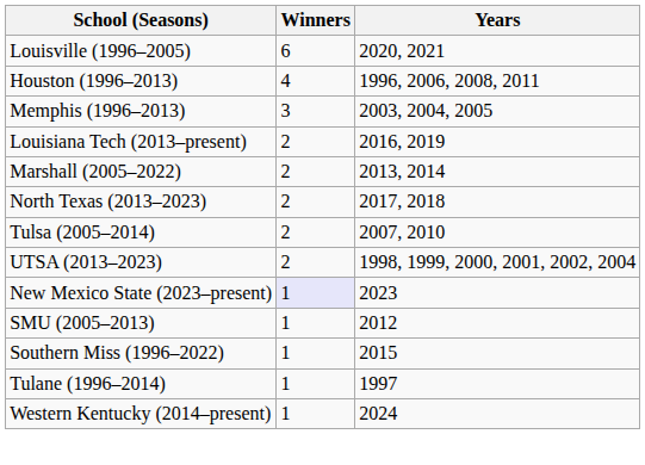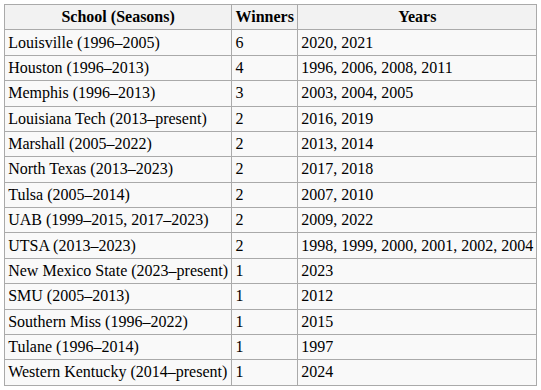+ row: UAB (1999–2015, 2017–2023) | 2 | 2009, 2022
New Mexico State (2023–present) | Winners: lavender background -> no background
